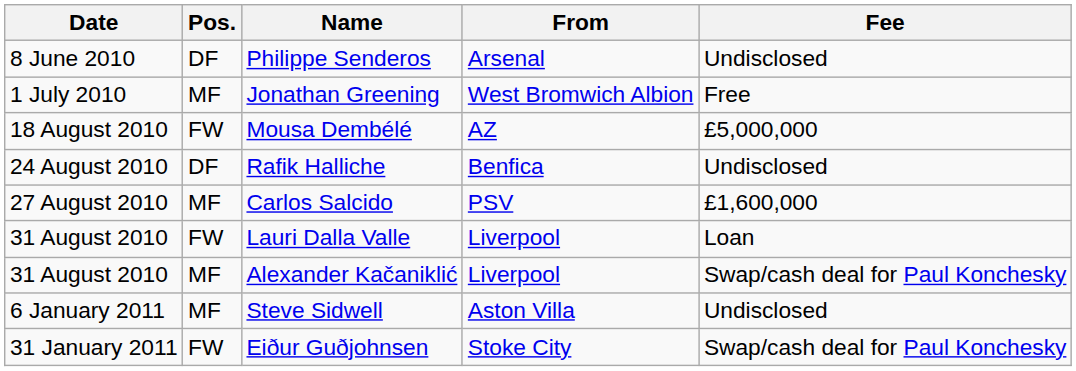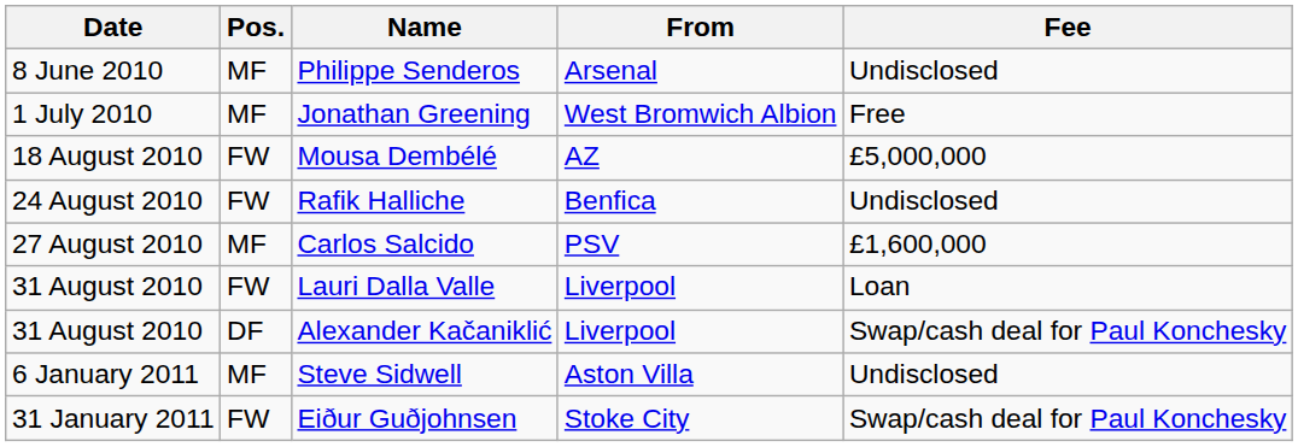Philippe Senderos | Pos.: DF -> MF
Rafik Halliche | Pos.: DF -> FW
Alexander Kačaniklić | Pos.: MF -> DF
